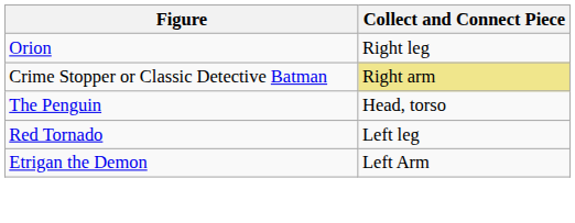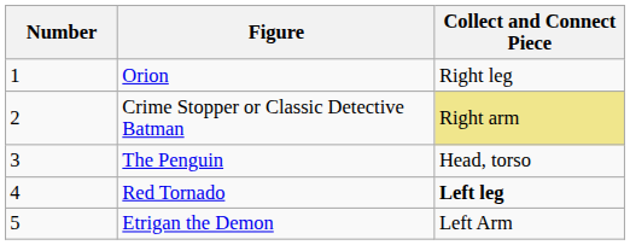+ column: Number | 1 | 2 | 3 | 4 | 5
Red Tornado | Collect and Connect Piece: normal -> bold
